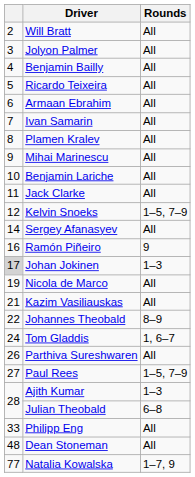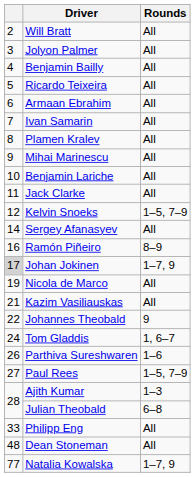Ramón Piñeiro | Rounds: 9 -> 8–9
Johan Jokinen | Rounds: 1–3 -> 1–7, 9
Johannes Theobald | Rounds: 8–9 -> 9
Parthiva Sureshwaren | Rounds: All -> 1–6
